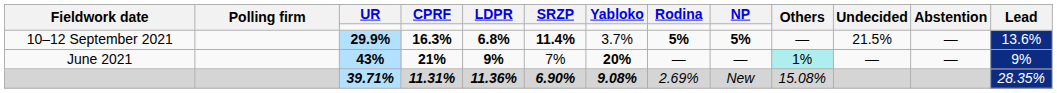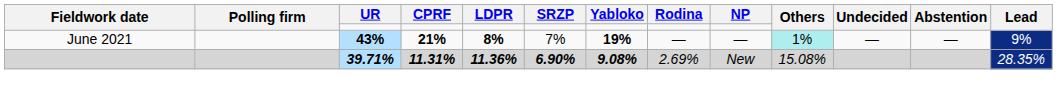- row: 10–12 September 2021 | 29.9% | 16.3% | 6.8% | 11.4% | 3.7% | 5% | 5% | — | 21.5% | — | 13.6%
June 2021 | LDPR: 9% -> 8%
June 2021 | Yabloko: 20% -> 19%
